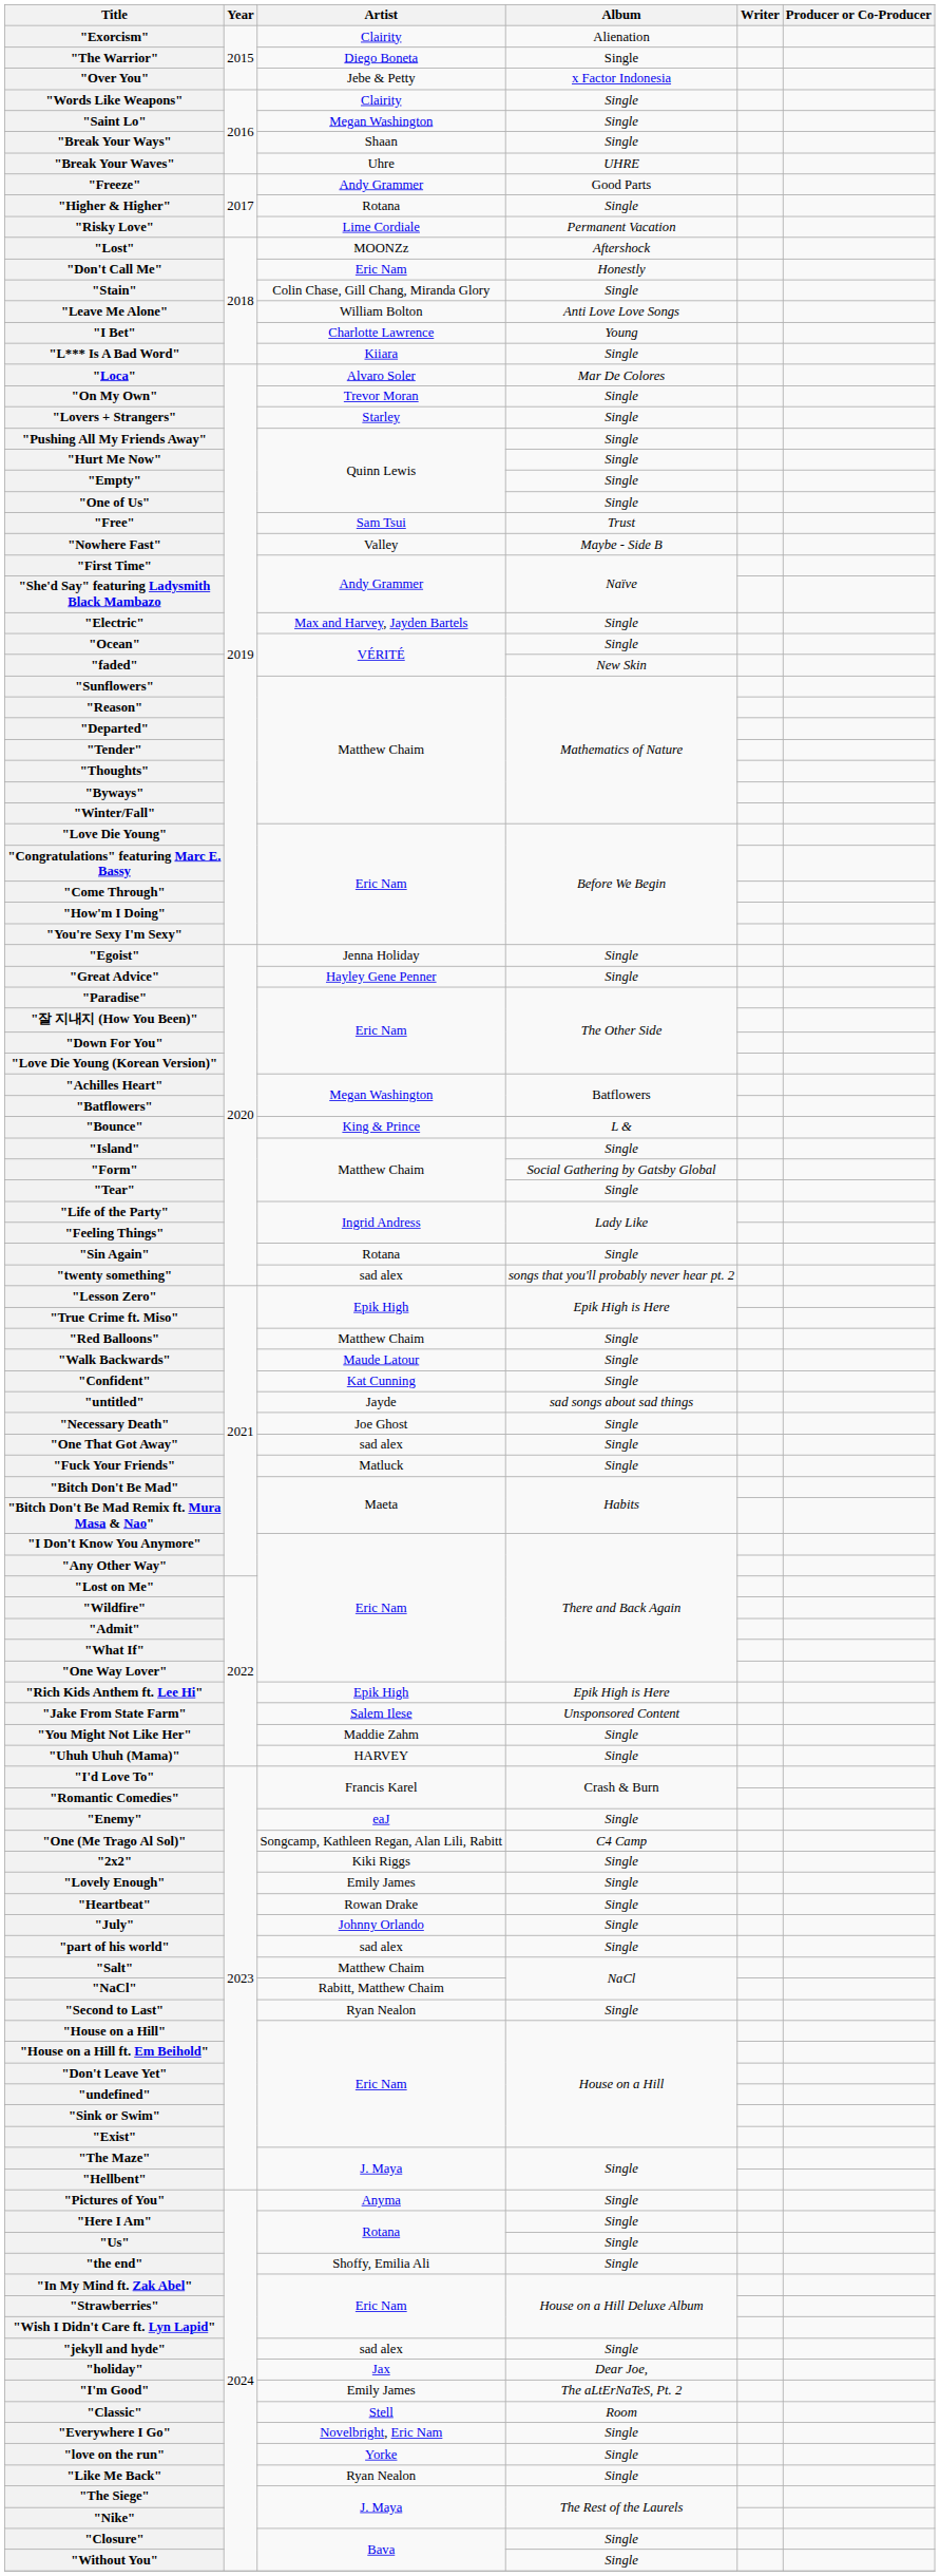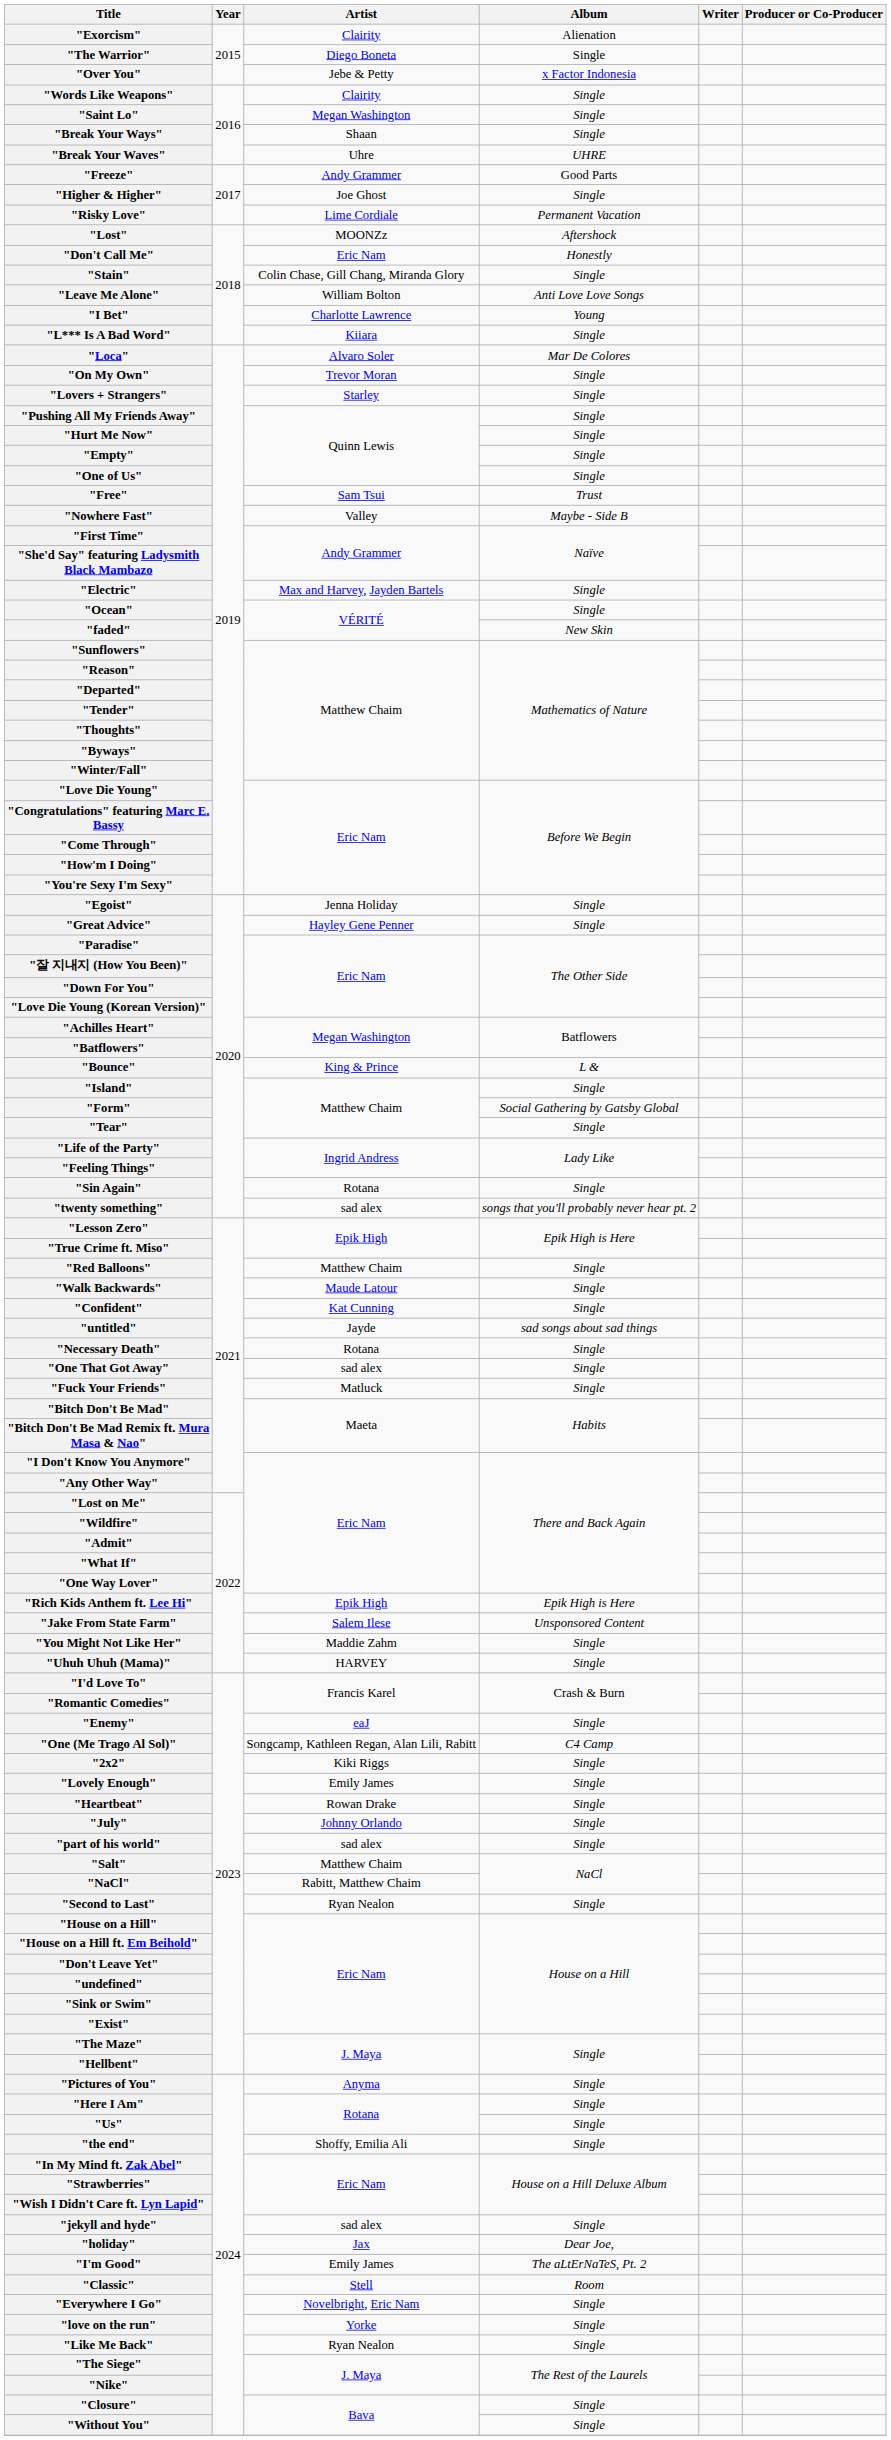"Higher & Higher" | Artist: Rotana -> Joe Ghost
"Necessary Death" | Artist: Joe Ghost -> Rotana
